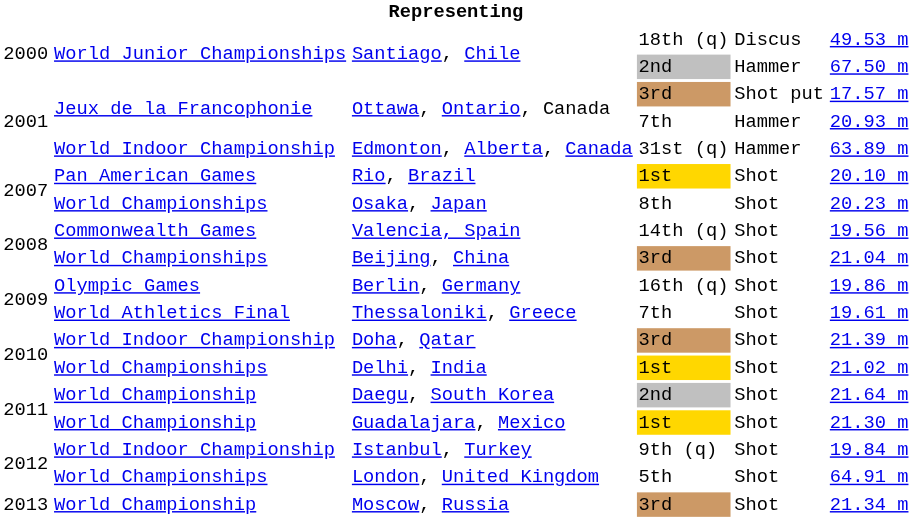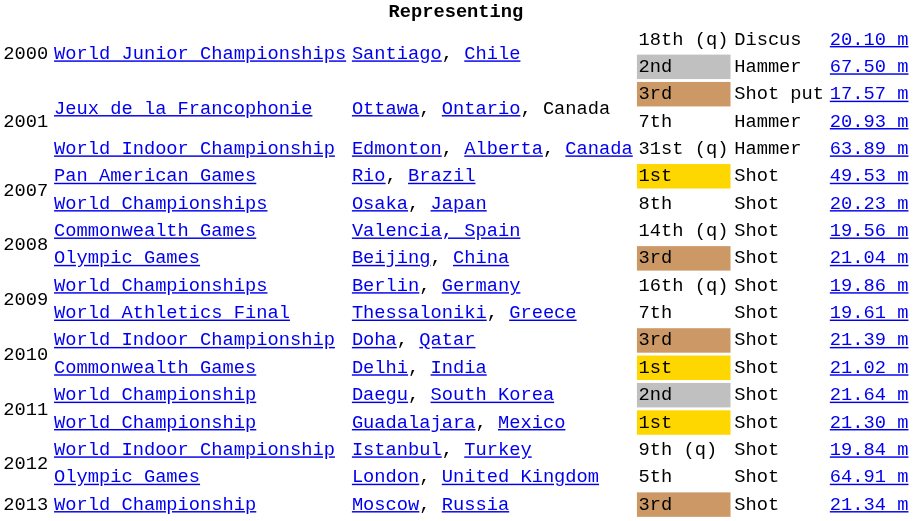Santiago, Chile / 18th (q) | column 6: 49.53 m -> 20.10 m
Rio, Brazil | column 6: 20.10 m -> 49.53 m
Beijing, China | column 2: World Championships -> Olympic Games
Berlin, Germany | column 2: Olympic Games -> World Championships
Delhi, India | column 2: World Championships -> Commonwealth Games
London, United Kingdom | column 2: World Championships -> Olympic Games
